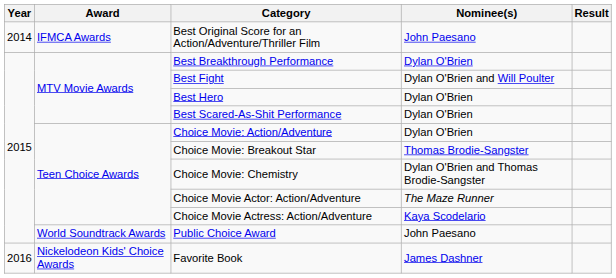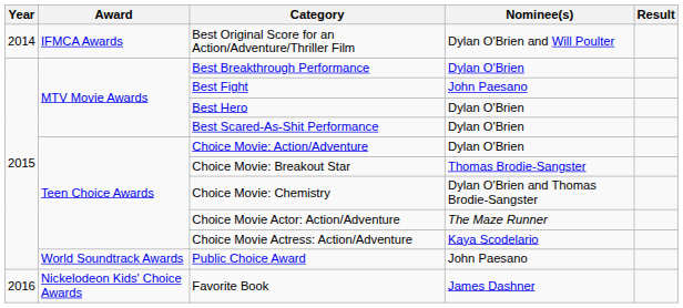Best Original Score for an Action/Adventure/Thriller Film | Nominee(s): John Paesano -> Dylan O'Brien and Will Poulter
Best Fight | Nominee(s): Dylan O'Brien and Will Poulter -> John Paesano
